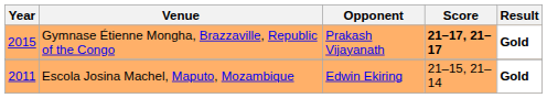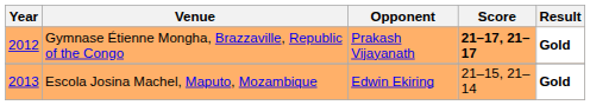Gymnase Étienne Mongha, Brazzaville, Republic of the Congo | Year: 2015 -> 2012
Escola Josina Machel, Maputo, Mozambique | Year: 2011 -> 2013
